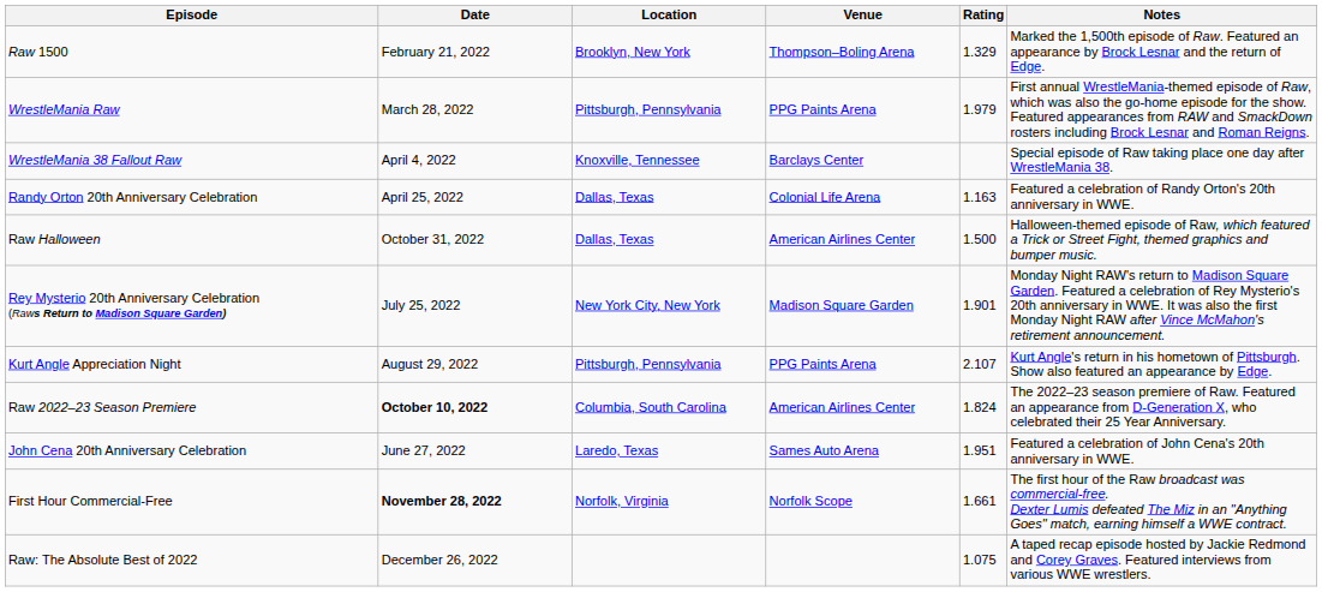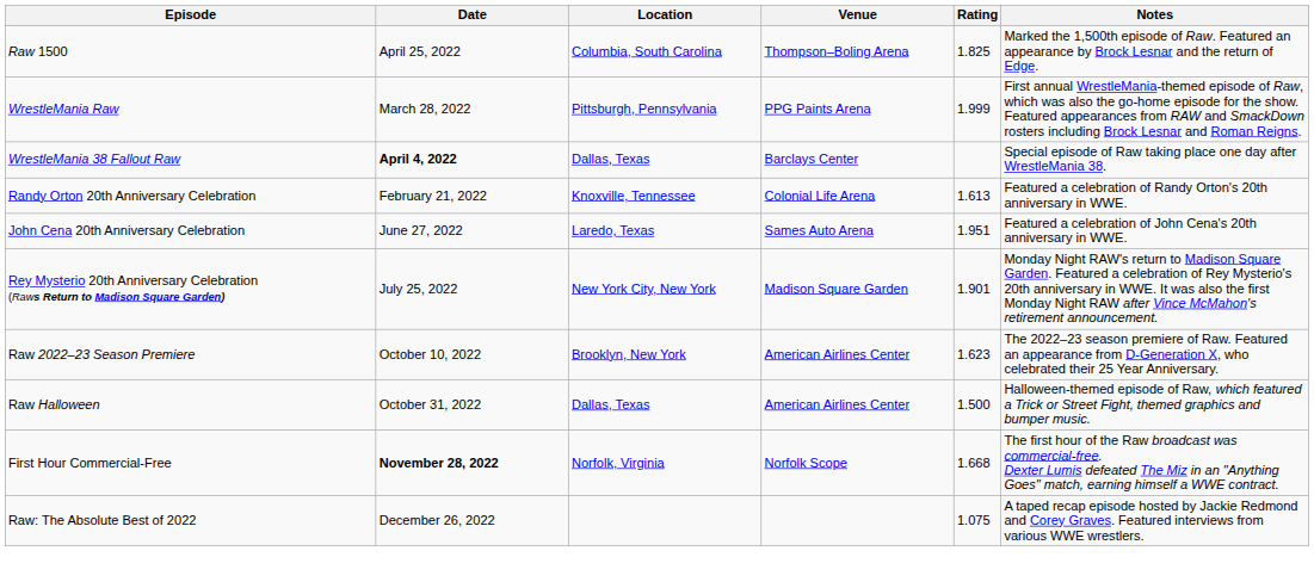Raw 1500 | Date: February 21, 2022 -> April 25, 2022
Raw 1500 | Location: Brooklyn, New York -> Columbia, South Carolina
Raw 1500 | Rating: 1.329 -> 1.825
WrestleMania Raw | Rating: 1.979 -> 1.999
WrestleMania 38 Fallout Raw | Date: normal -> bold
WrestleMania 38 Fallout Raw | Location: Knoxville, Tennessee -> Dallas, Texas
Randy Orton 20th Anniversary Celebration | Date: April 25, 2022 -> February 21, 2022
Randy Orton 20th Anniversary Celebration | Location: Dallas, Texas -> Knoxville, Tennessee
Randy Orton 20th Anniversary Celebration | Rating: 1.163 -> 1.613
rows swapped: John Cena 20th Anniversary Celebration <-> Raw Halloween
- row: Kurt Angle Appreciation Night | August 29, 2022 | Pittsburgh, Pennsylvania | PPG Paints Arena | 2.107 | Kurt Angle's return in his hometown of Pittsburgh. Show also featured an appearance by Edge.
Raw 2022–23 Season Premiere | Date: bold -> normal
Raw 2022–23 Season Premiere | Location: Columbia, South Carolina -> Brooklyn, New York
Raw 2022–23 Season Premiere | Rating: 1.824 -> 1.623
First Hour Commercial-Free | Rating: 1.661 -> 1.668
